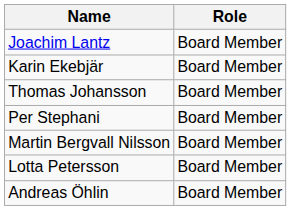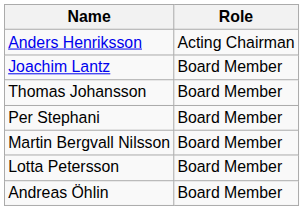+ row: Anders Henriksson | Acting Chairman
- row: Karin Ekebjär | Board Member
